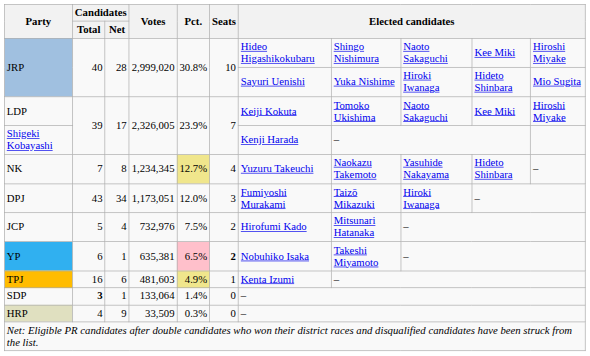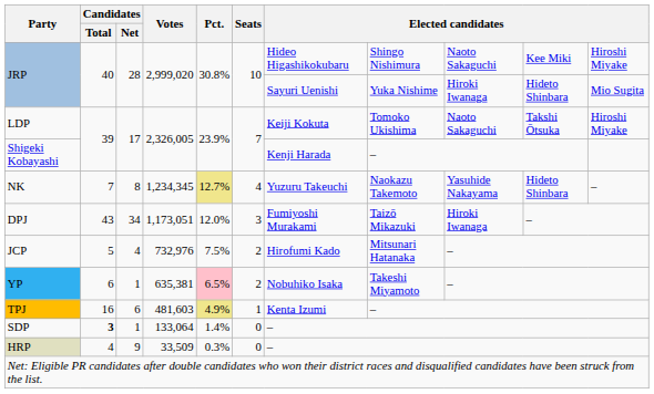LDP | column 10: Kee Miki -> Takshi Ōtsuka
YP | Seats: bold -> normal
